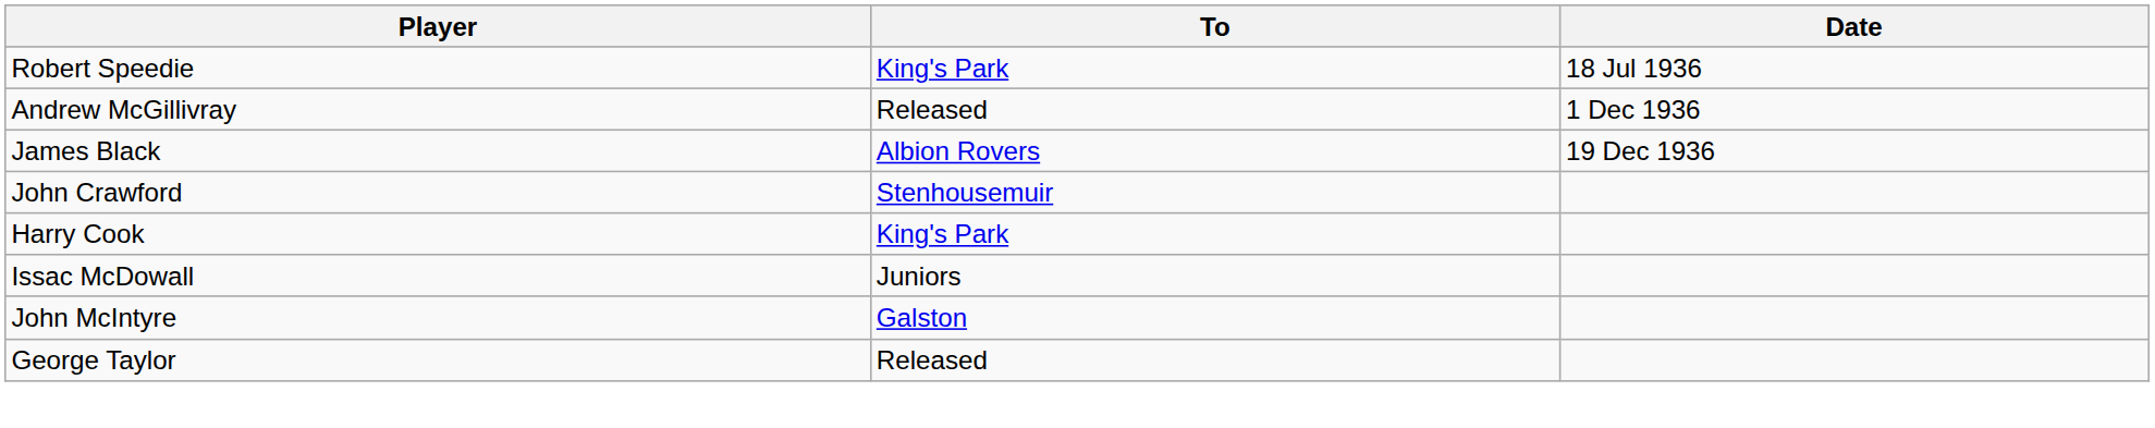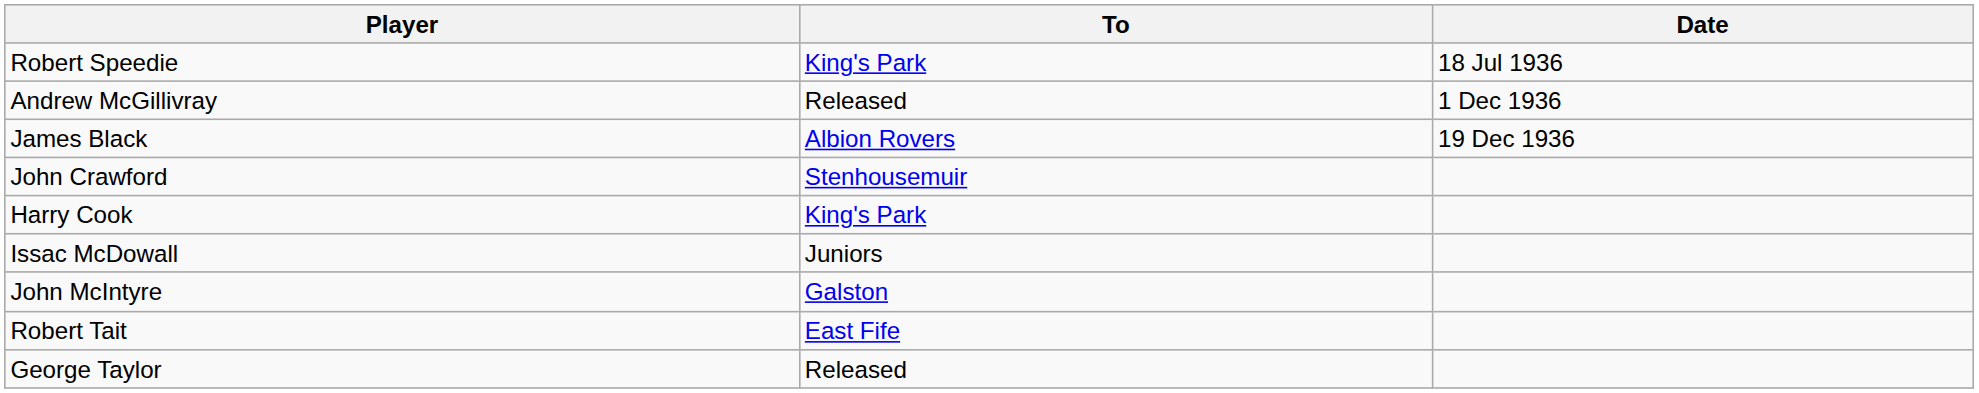+ row: Robert Tait | East Fife
